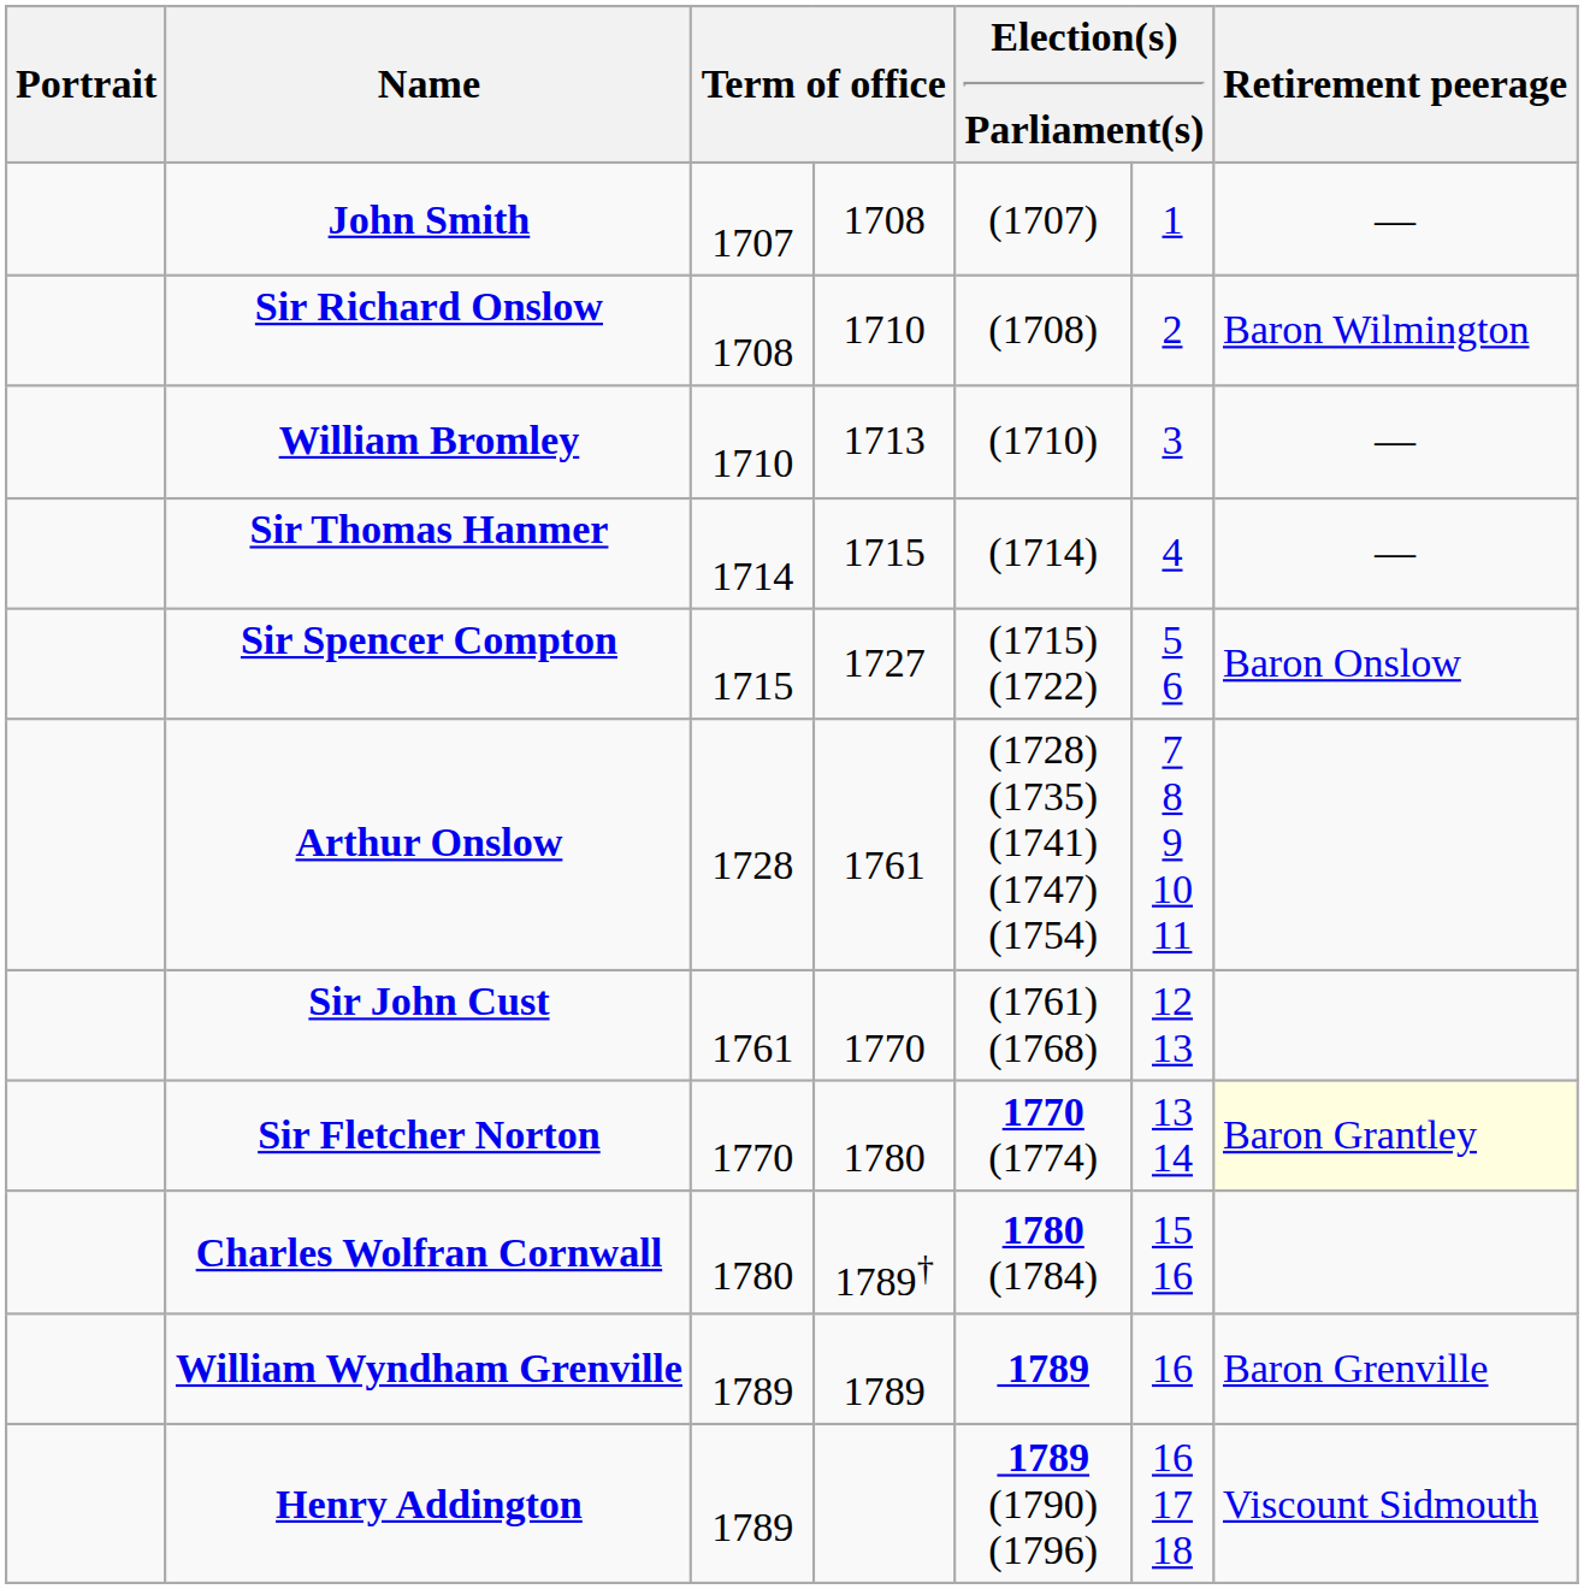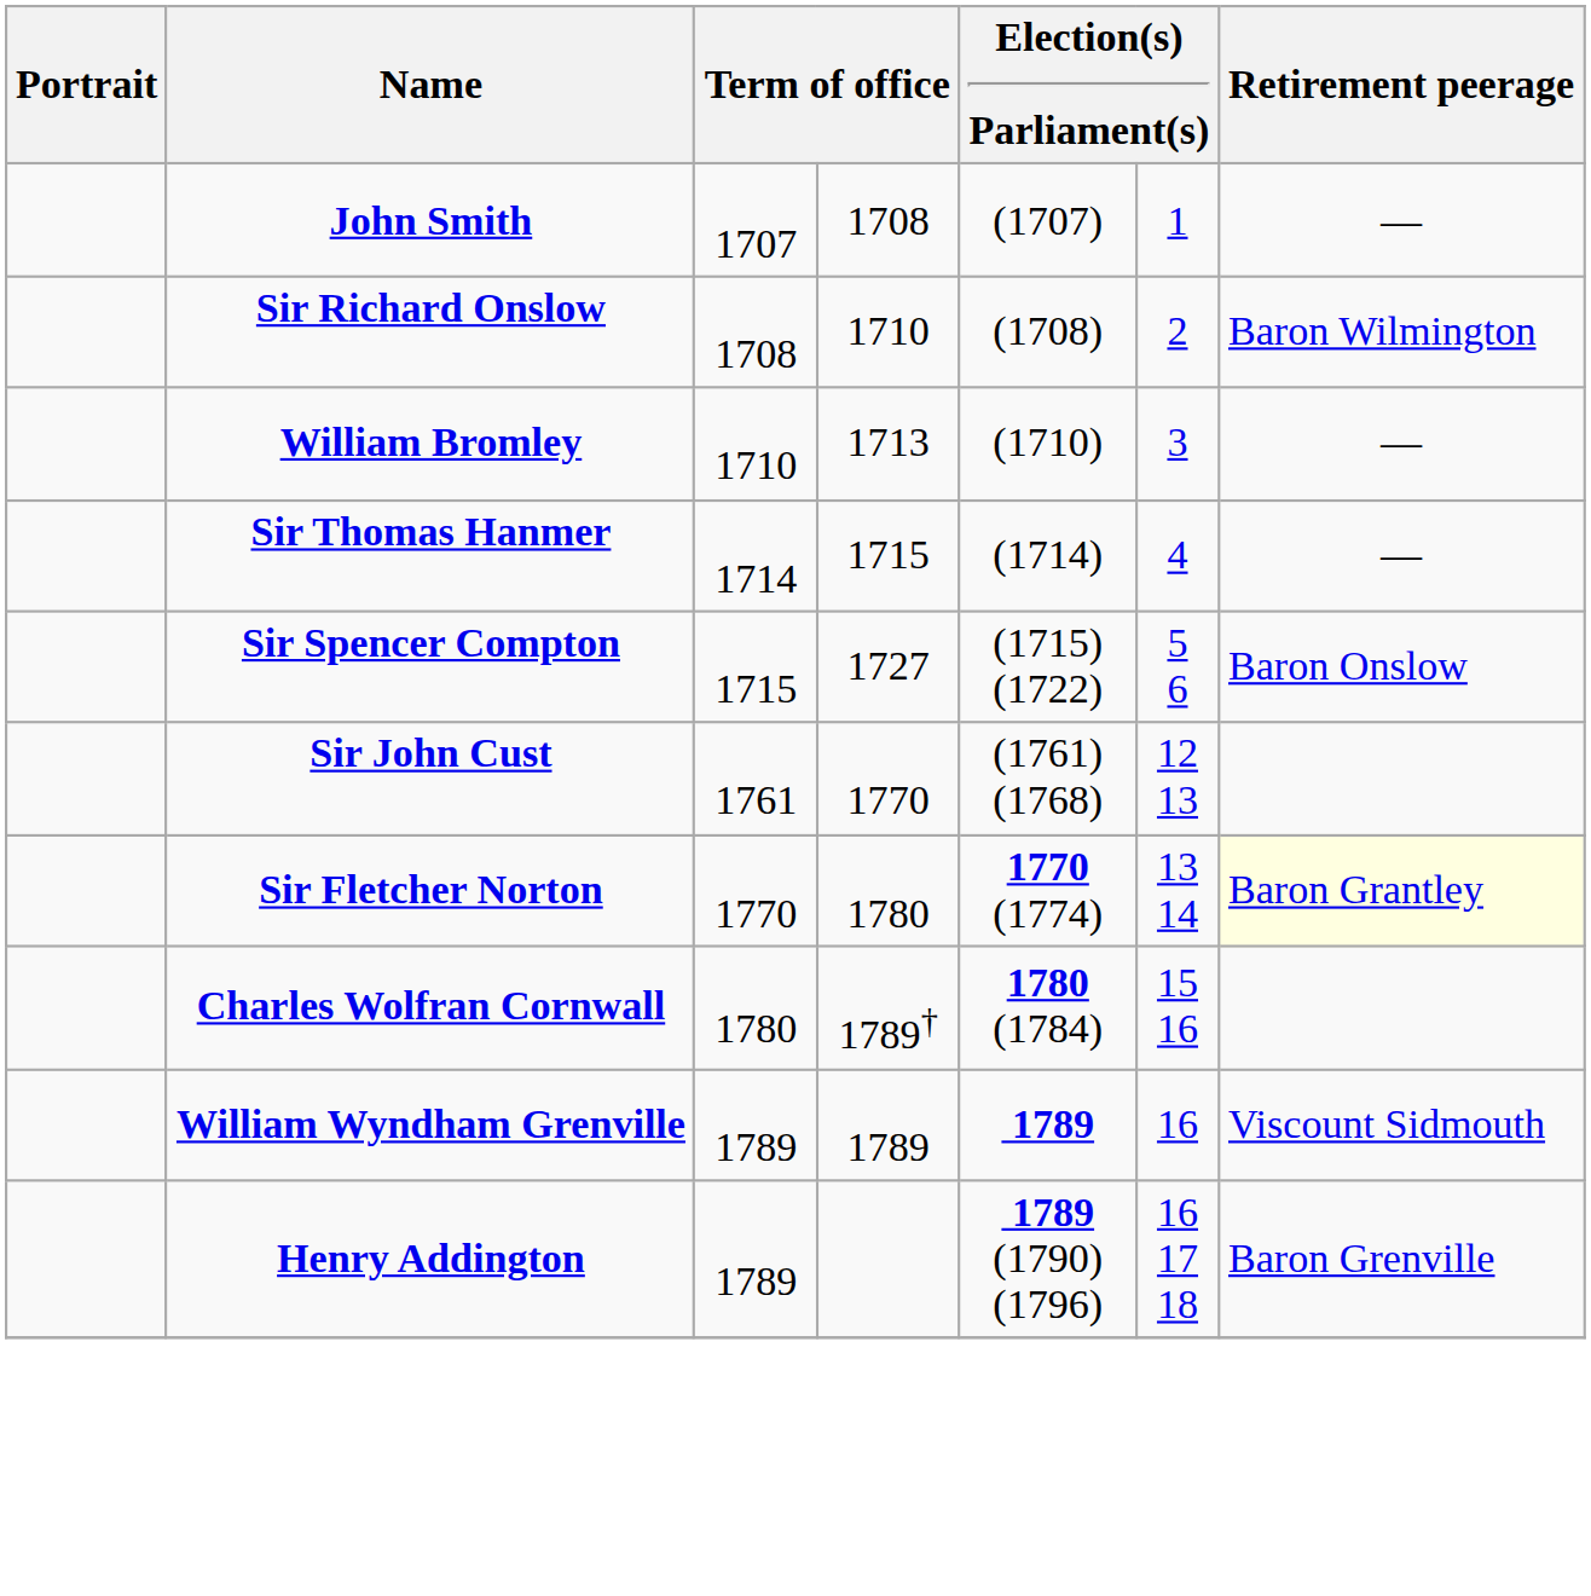- row: Arthur Onslow | 1728 | 1761 | (1728) (1735) (1741) (1747) (1754) | 7 8 9 10 11
William Wyndham Grenville | Retirement peerage: Baron Grenville -> Viscount Sidmouth
Henry Addington | Retirement peerage: Viscount Sidmouth -> Baron Grenville
